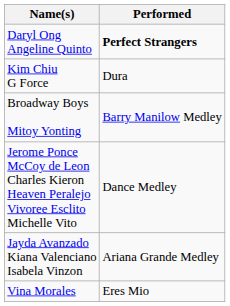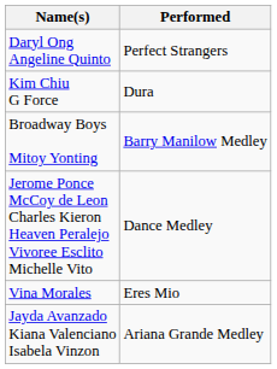Daryl Ong Angeline Quinto | Performed: bold -> normal
rows swapped: Jayda Avanzado Kiana Valenciano Isabela Vinzon <-> Vina Morales
